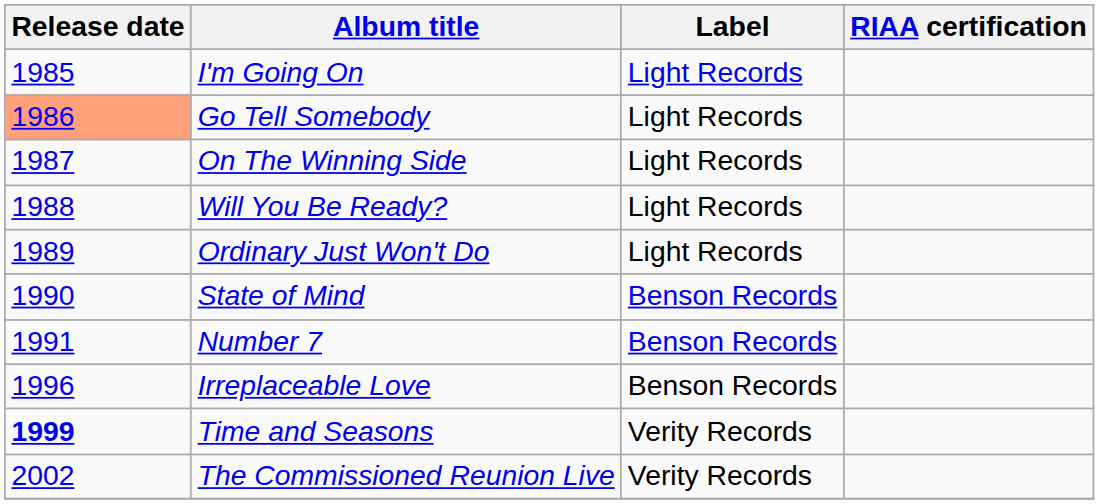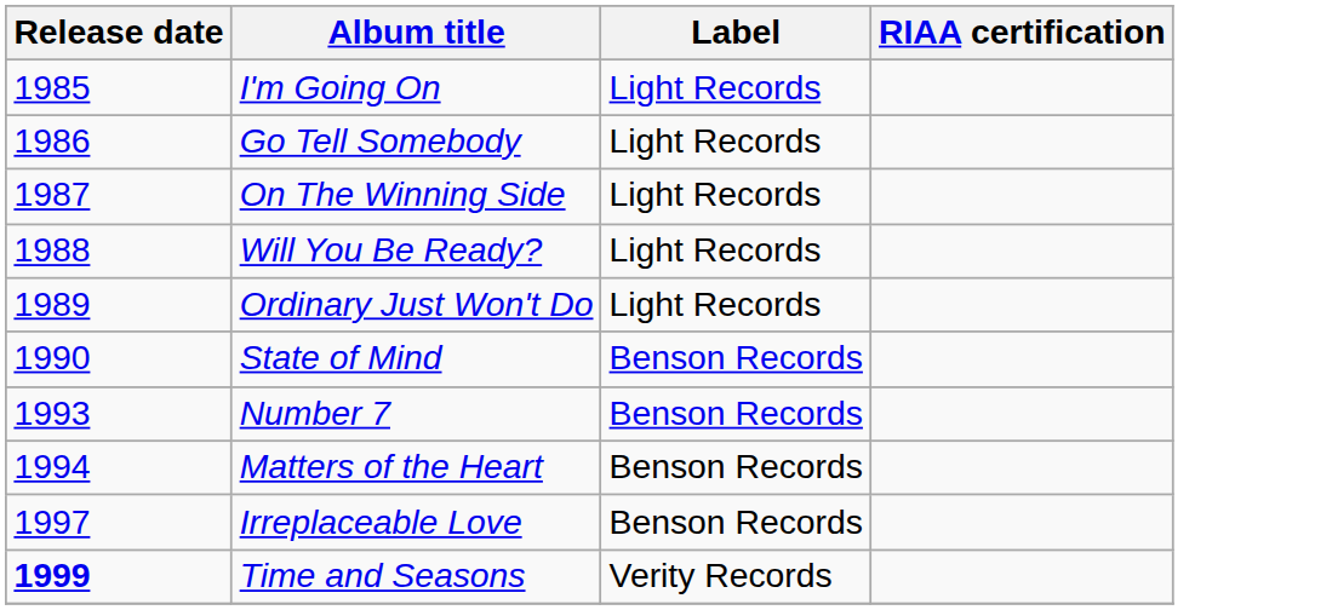Go Tell Somebody | Release date: lightsalmon background -> no background
Number 7 | Release date: 1991 -> 1993
+ row: 1994 | Matters of the Heart | Benson Records
Irreplaceable Love | Release date: 1996 -> 1997
- row: 2002 | The Commissioned Reunion Live | Verity Records
